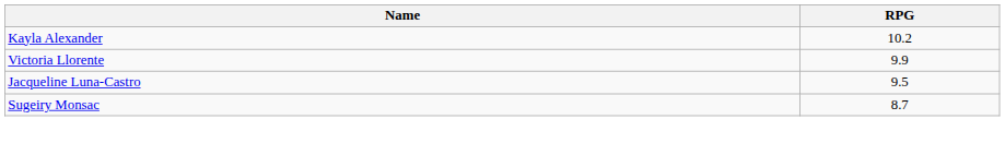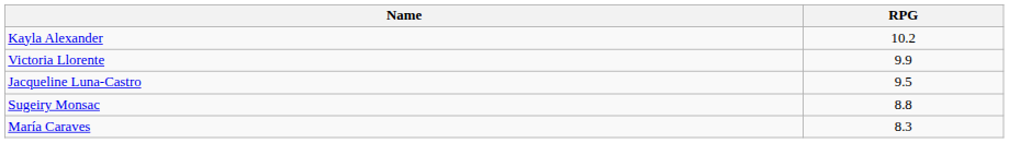Sugeiry Monsac | RPG: 8.7 -> 8.8
+ row: María Caraves | 8.3
